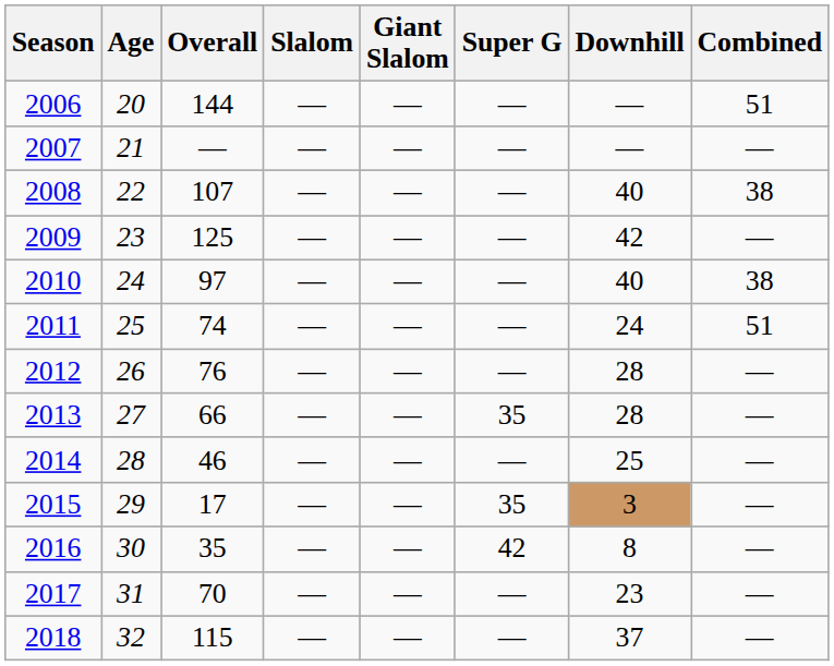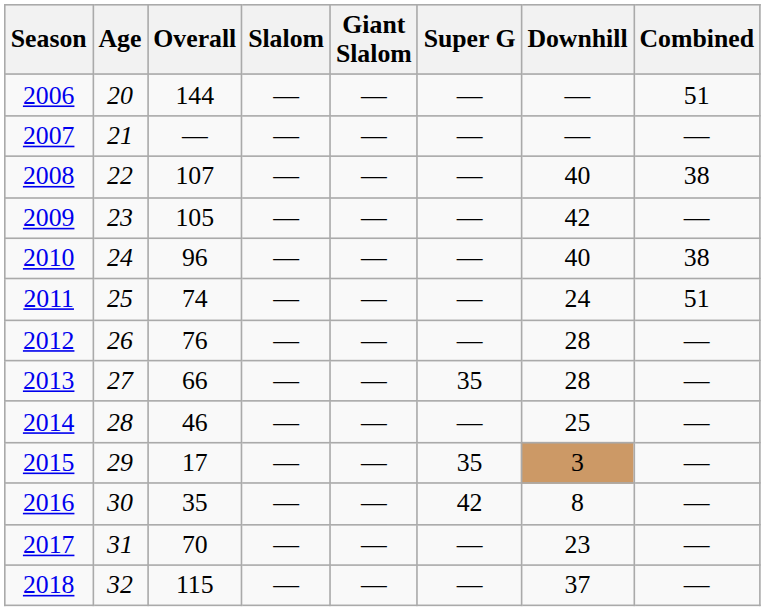2009 | Overall: 125 -> 105
2010 | Overall: 97 -> 96
